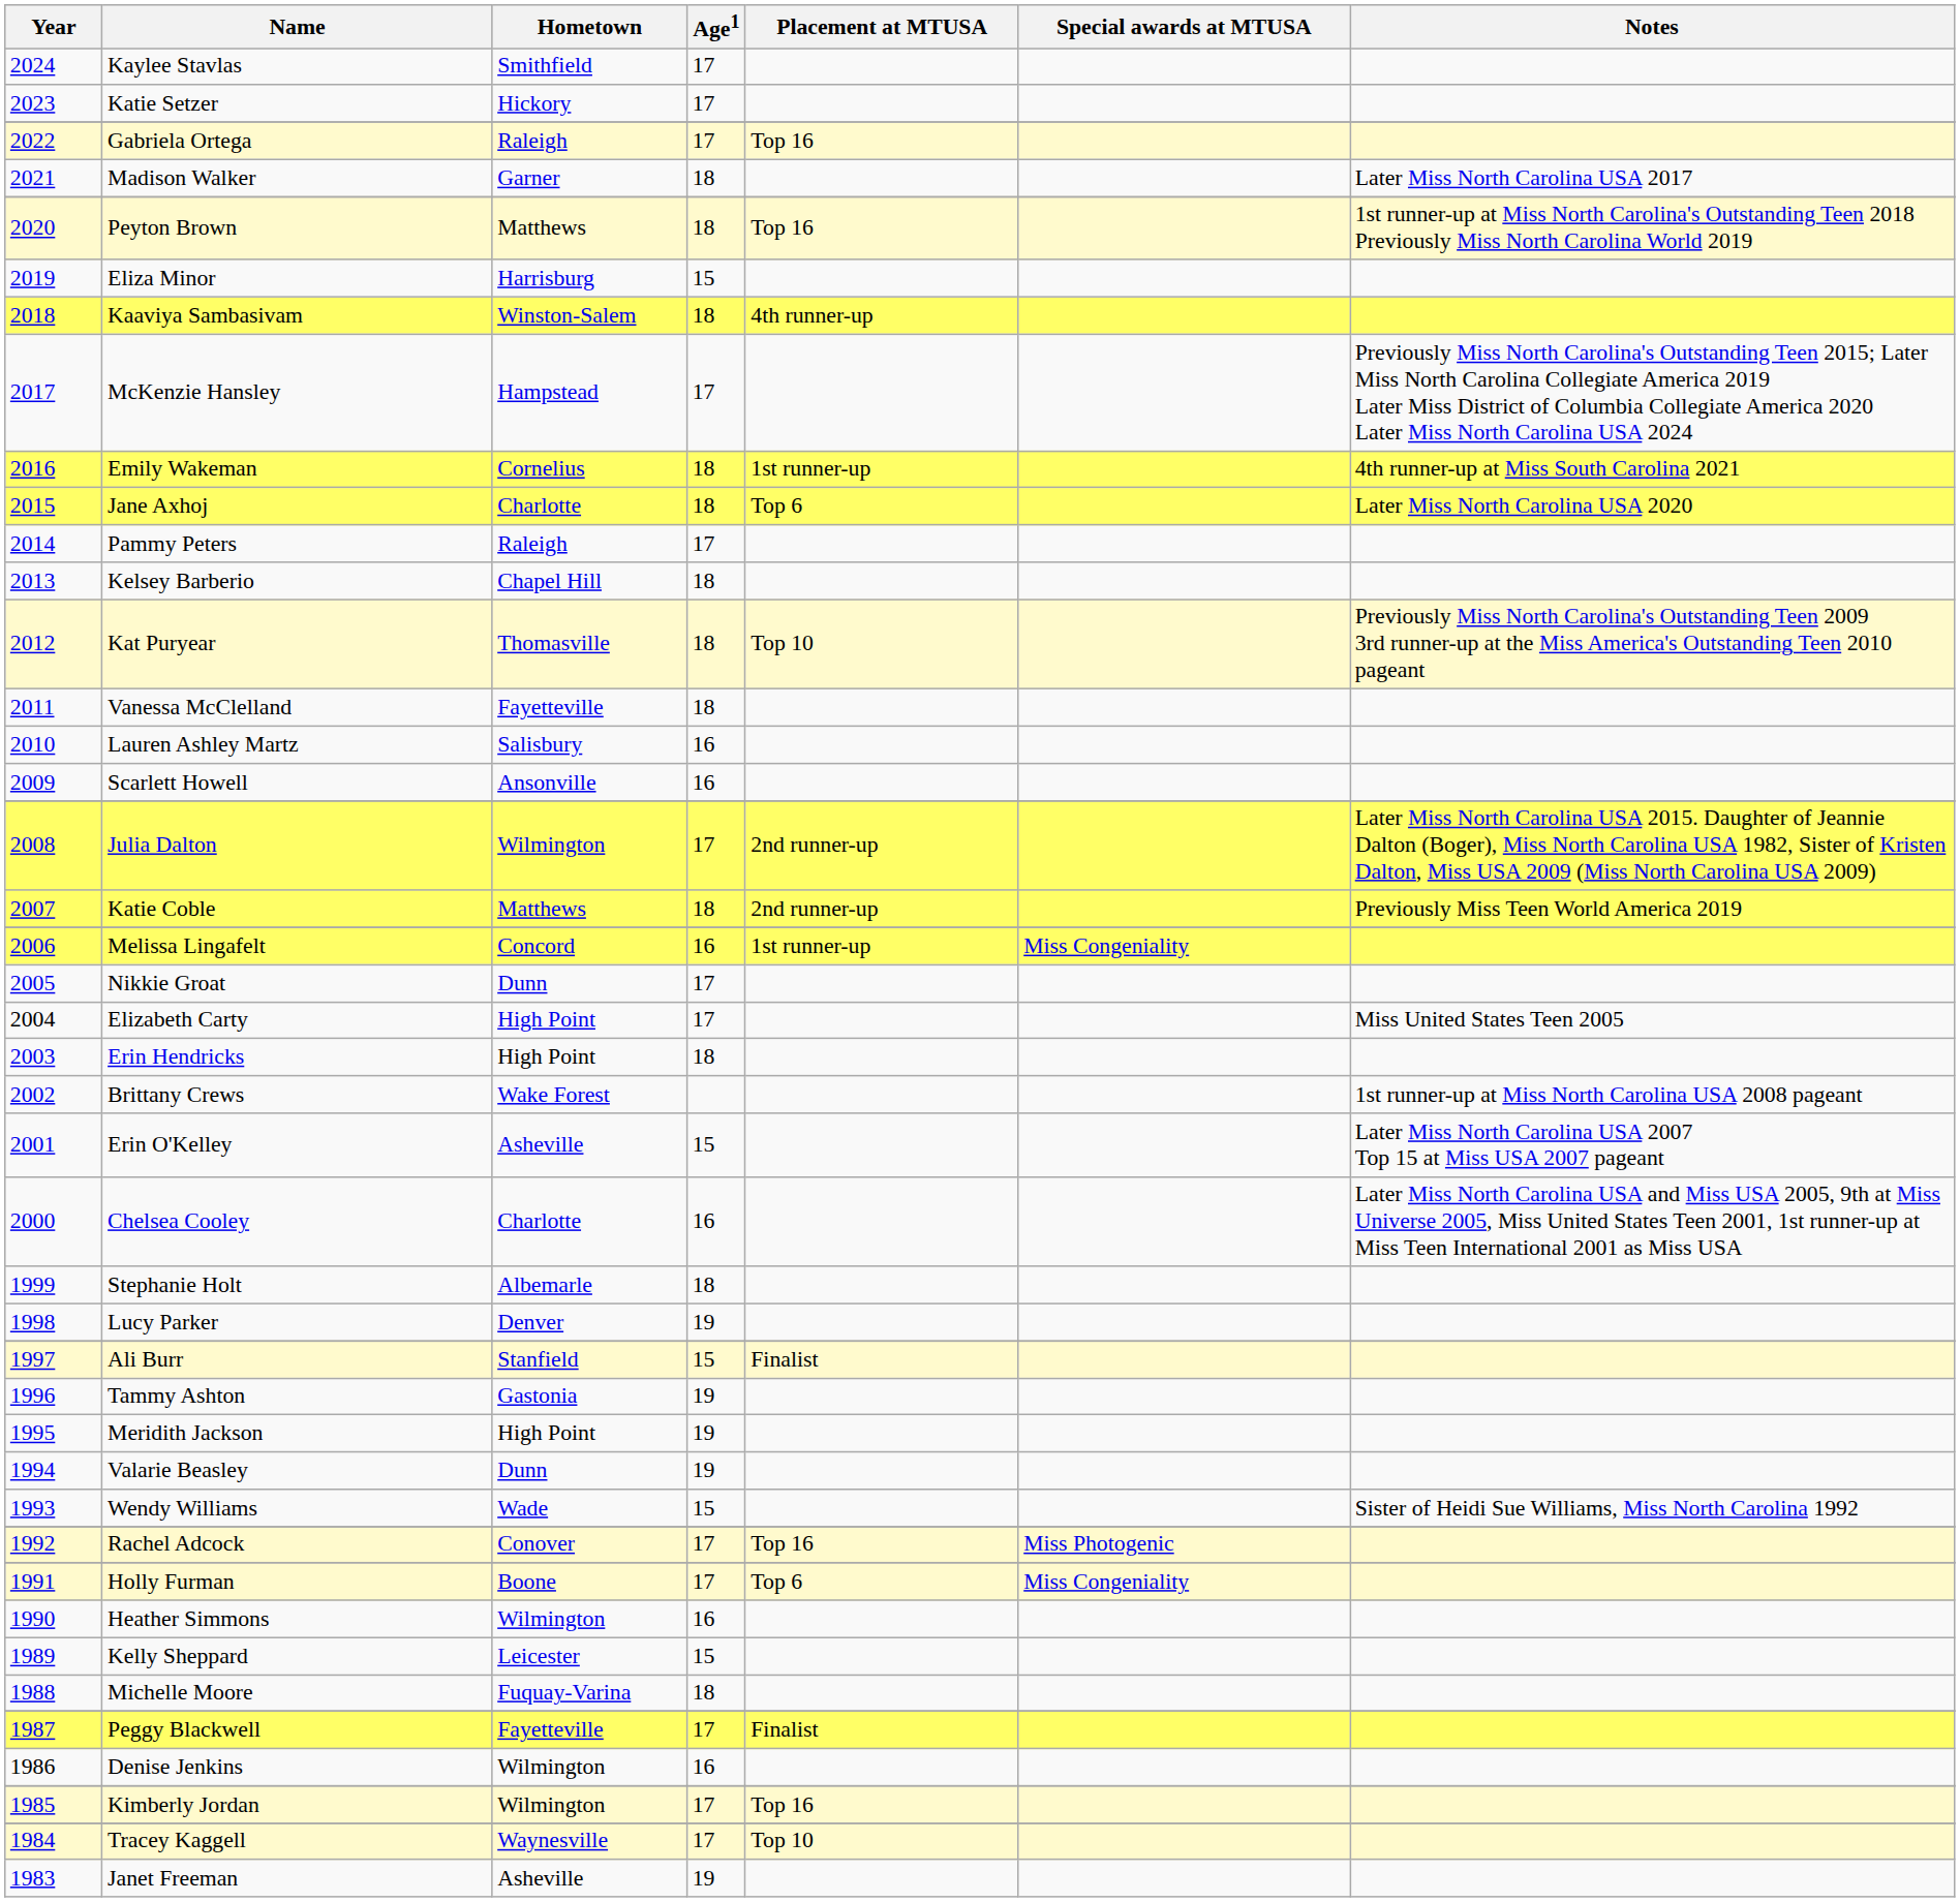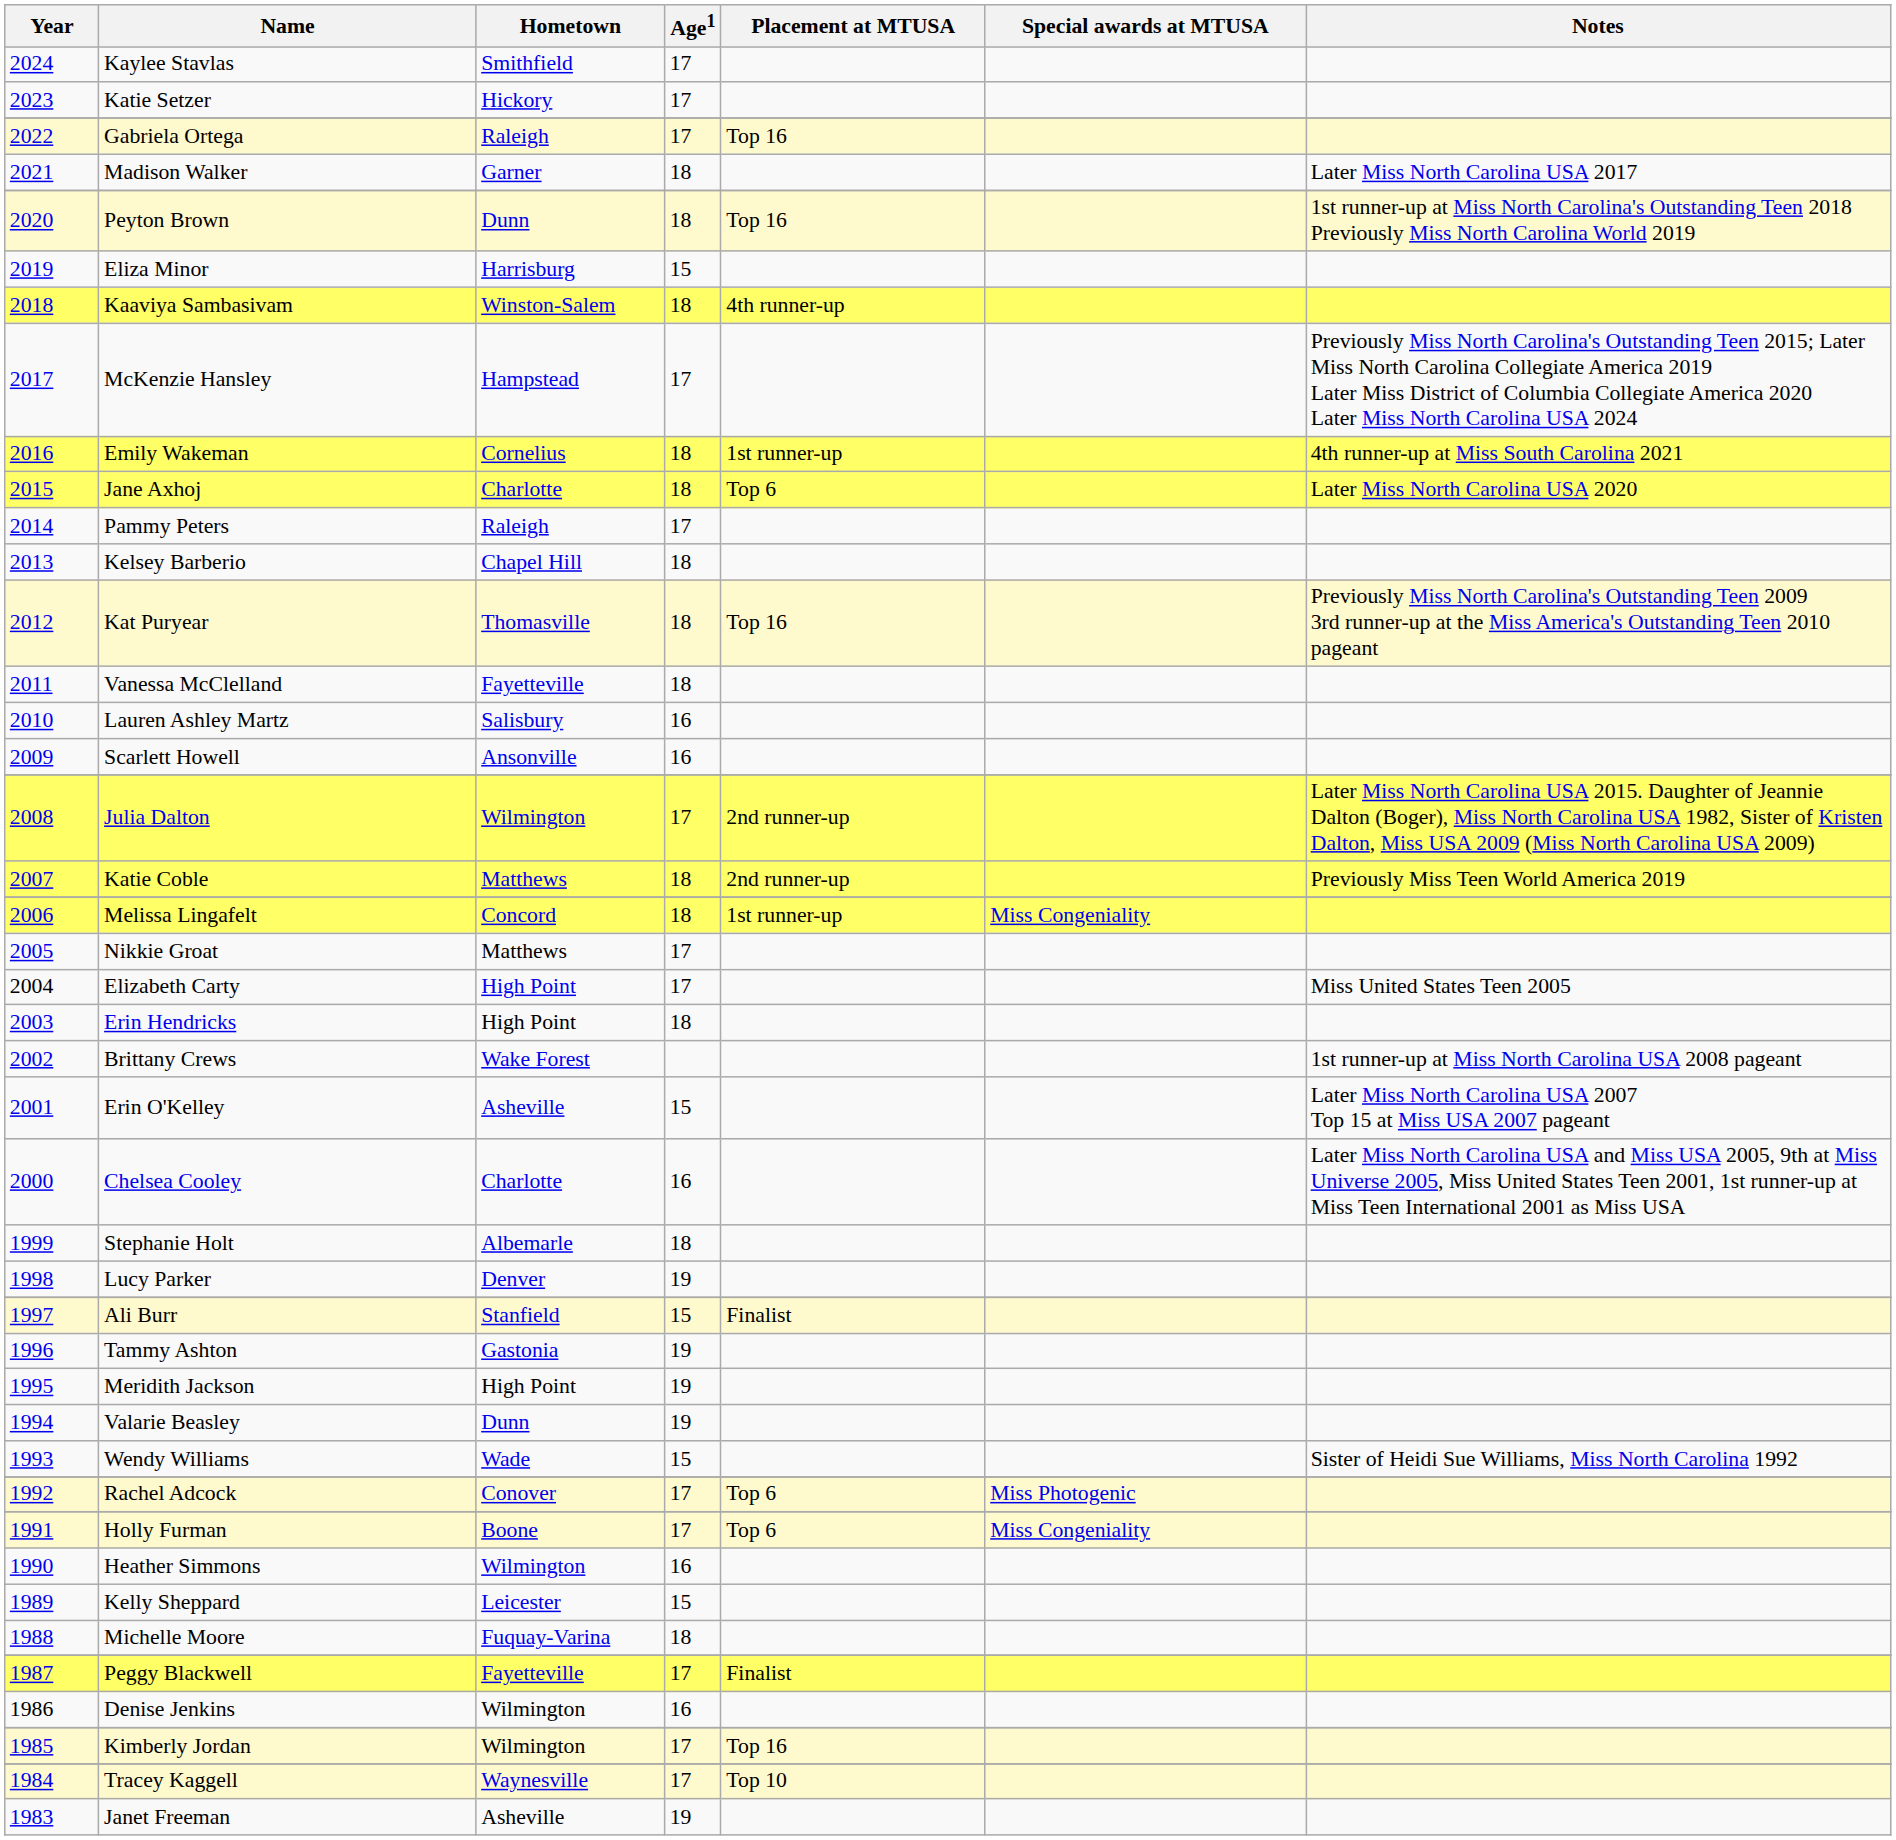Peyton Brown | Hometown: Matthews -> Dunn
Kat Puryear | Placement at MTUSA: Top 10 -> Top 16
Melissa Lingafelt | Age1: 16 -> 18
Nikkie Groat | Hometown: Dunn -> Matthews
Rachel Adcock | Placement at MTUSA: Top 16 -> Top 6
